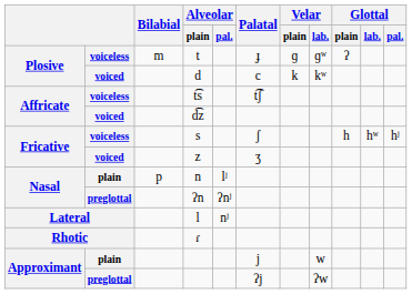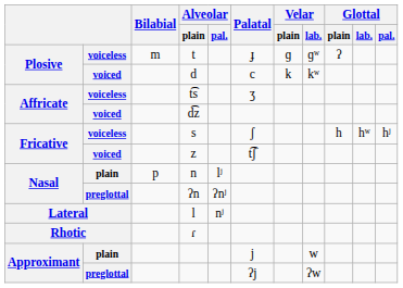t͡s | Palatal: t͡ʃ -> ʒ
z | Palatal: ʒ -> t͡ʃ
